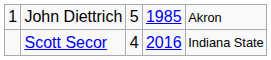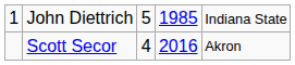John Diettrich | column 5: Akron -> Indiana State
Scott Secor | column 5: Indiana State -> Akron
